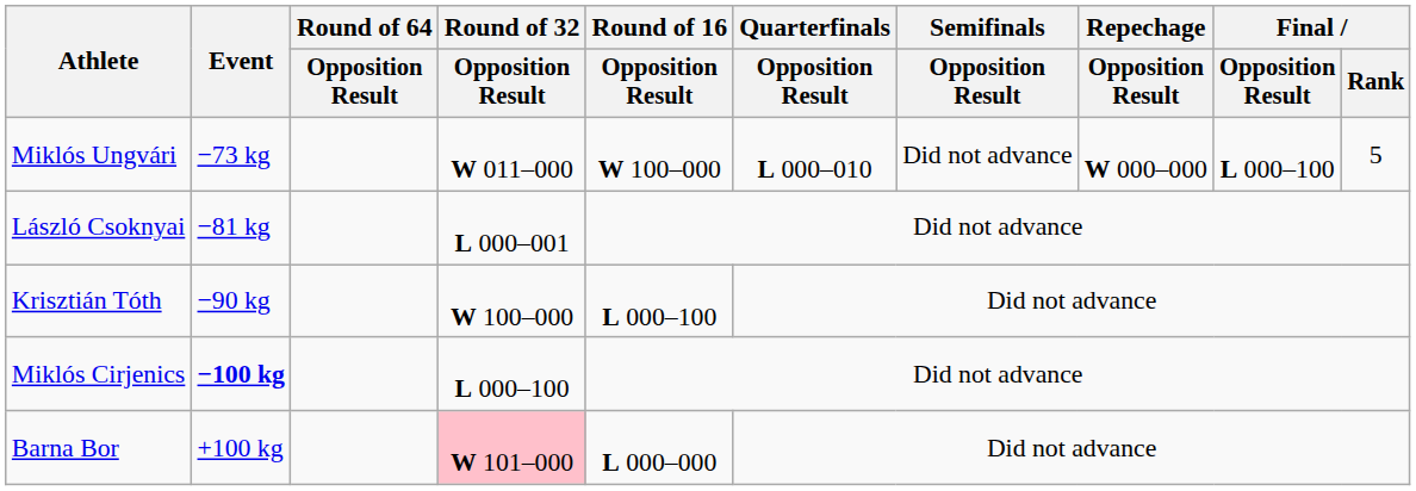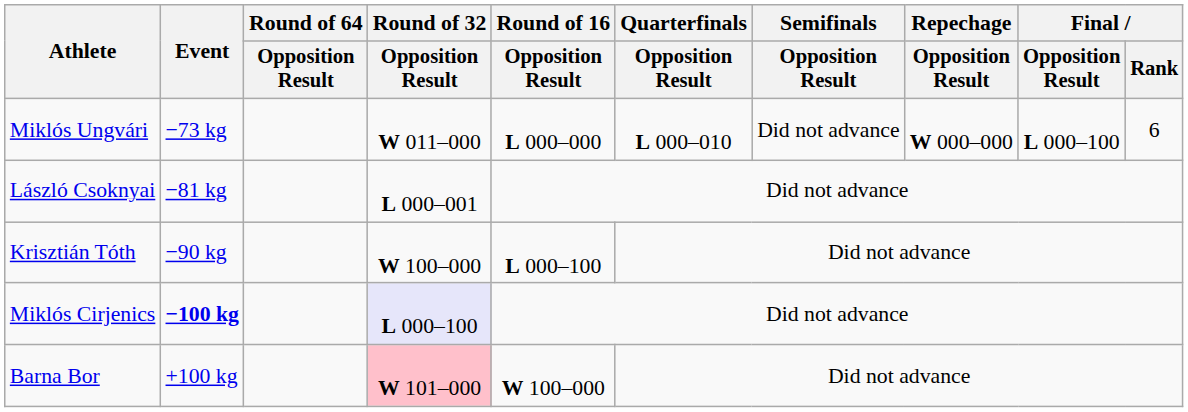Miklós Ungvári | Round of 16 / Opposition Result: W 100–000 -> L 000–000
Miklós Ungvári | Final / Rank: 5 -> 6
Miklós Cirjenics | Round of 32 / Opposition Result: no background -> lavender background
Barna Bor | Round of 16 / Opposition Result: L 000–000 -> W 100–000
